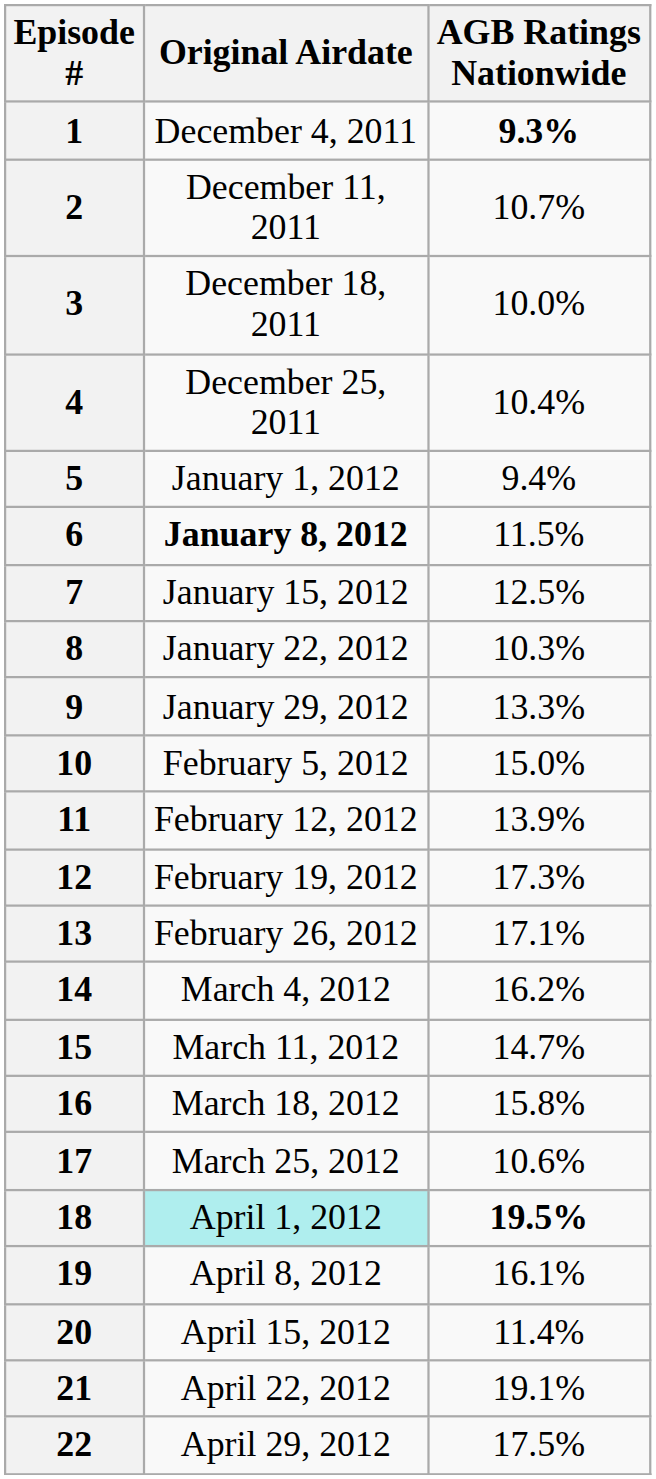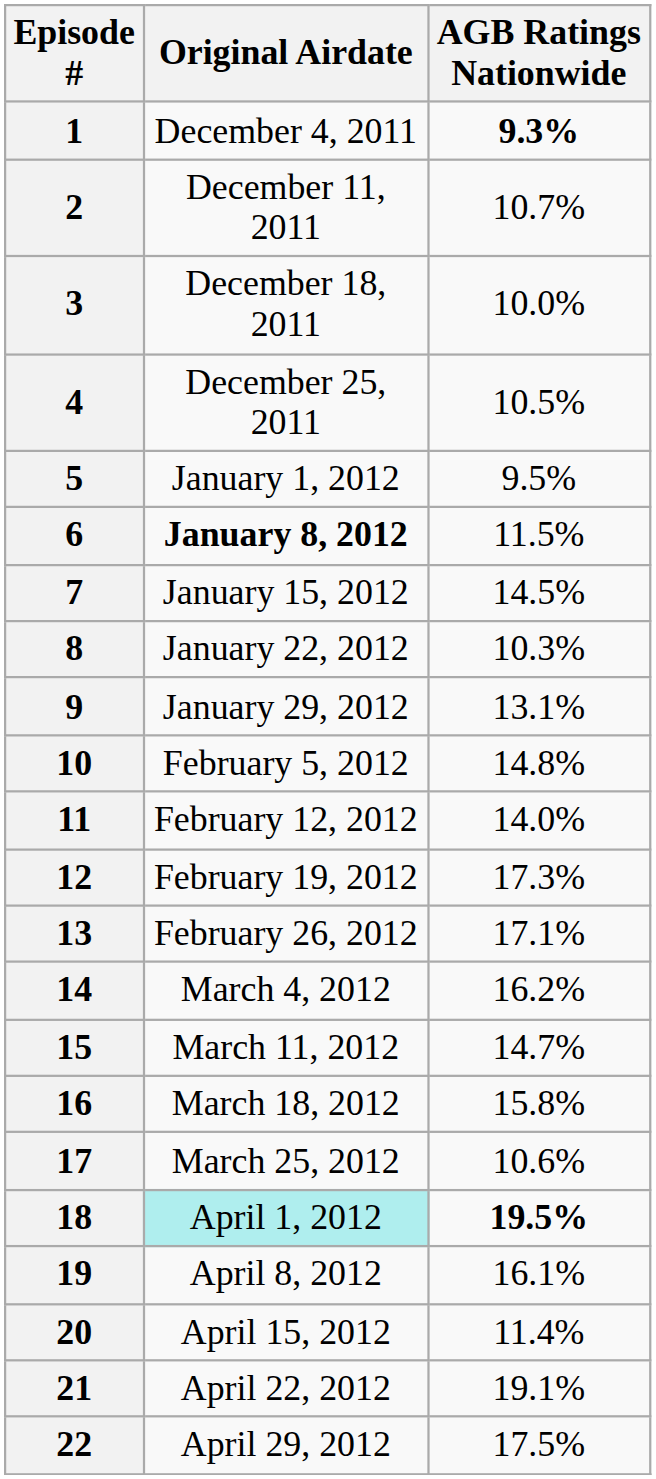4 | AGB Ratings Nationwide: 10.4% -> 10.5%
5 | AGB Ratings Nationwide: 9.4% -> 9.5%
7 | AGB Ratings Nationwide: 12.5% -> 14.5%
9 | AGB Ratings Nationwide: 13.3% -> 13.1%
10 | AGB Ratings Nationwide: 15.0% -> 14.8%
11 | AGB Ratings Nationwide: 13.9% -> 14.0%
